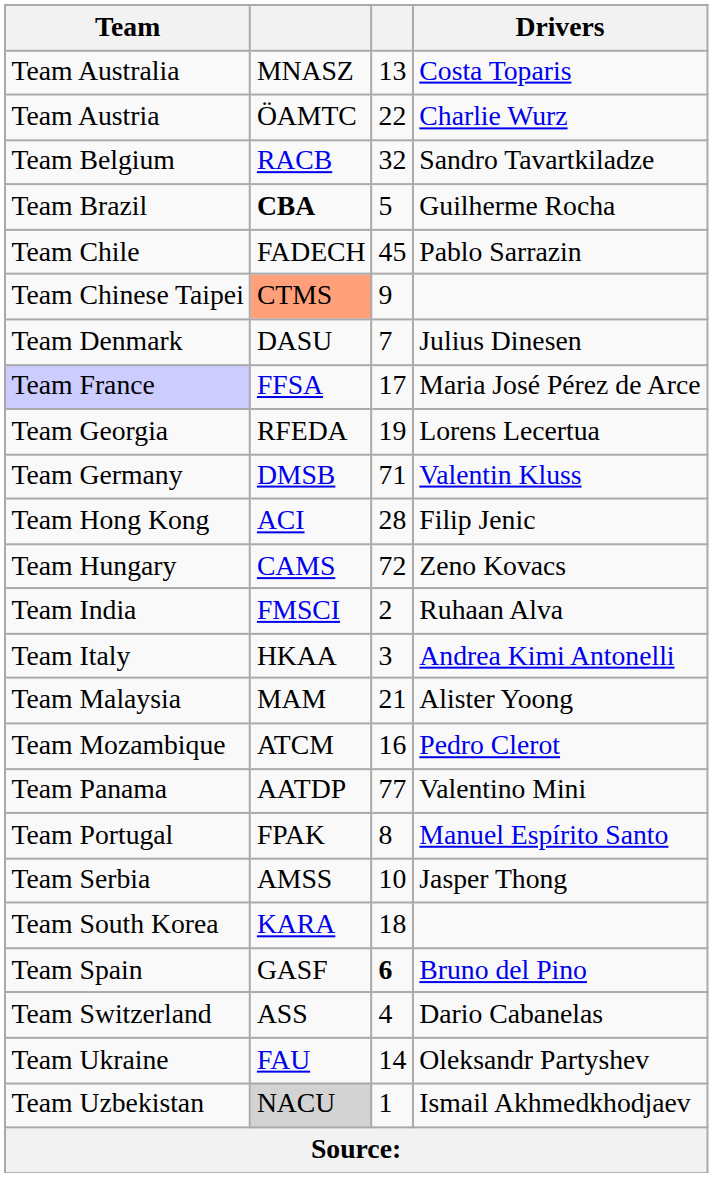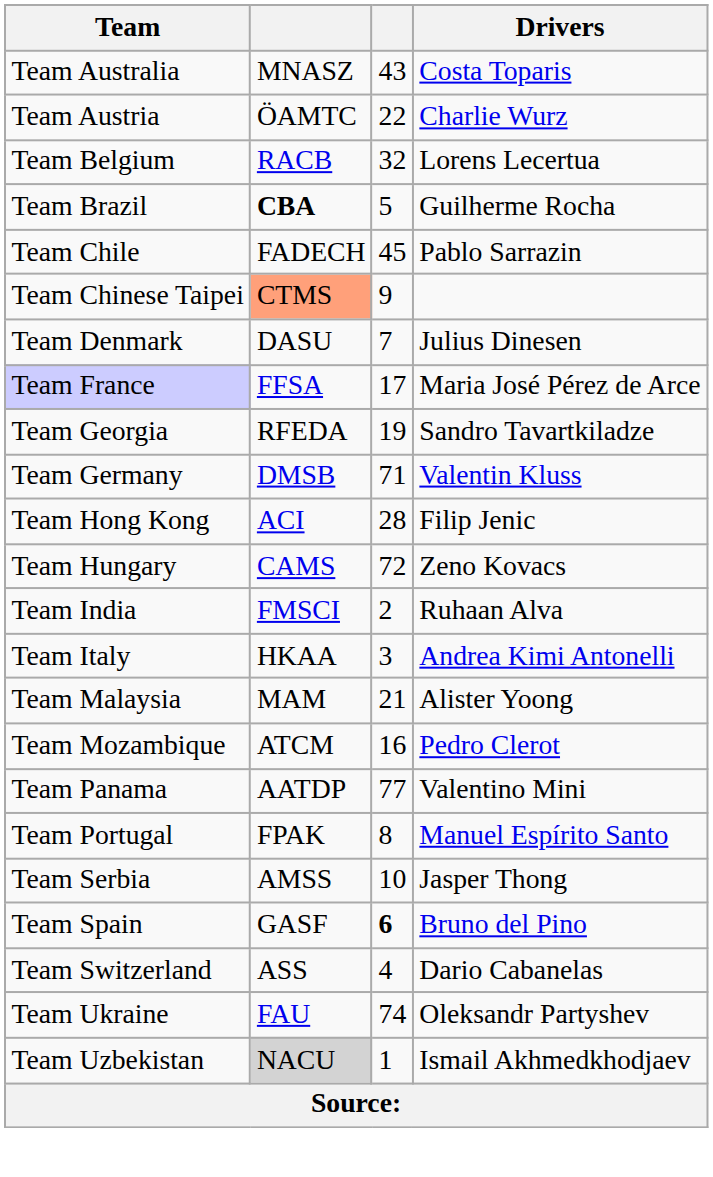Team Australia | column 3: 13 -> 43
Team Belgium | Drivers: Sandro Tavartkiladze -> Lorens Lecertua
Team Georgia | Drivers: Lorens Lecertua -> Sandro Tavartkiladze
- row: Team South Korea | KARA | 18
Team Ukraine | column 3: 14 -> 74
